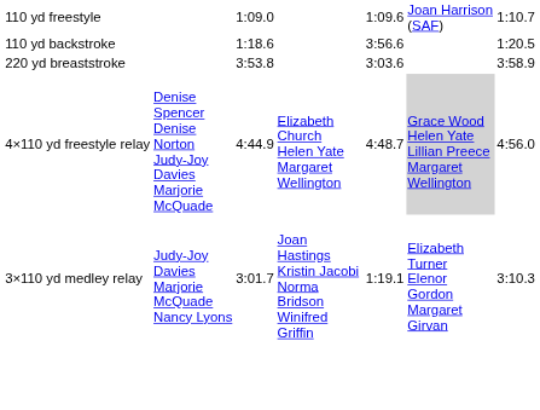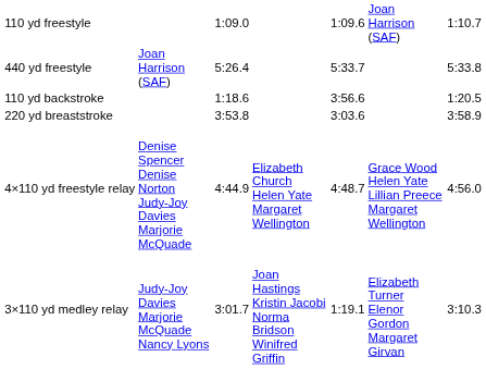+ row: 440 yd freestyle | Joan Harrison (SAF) | 5:26.4 | 5:33.7 | 5:33.8
4×110 yd freestyle relay | column 6: lightgrey background -> no background
